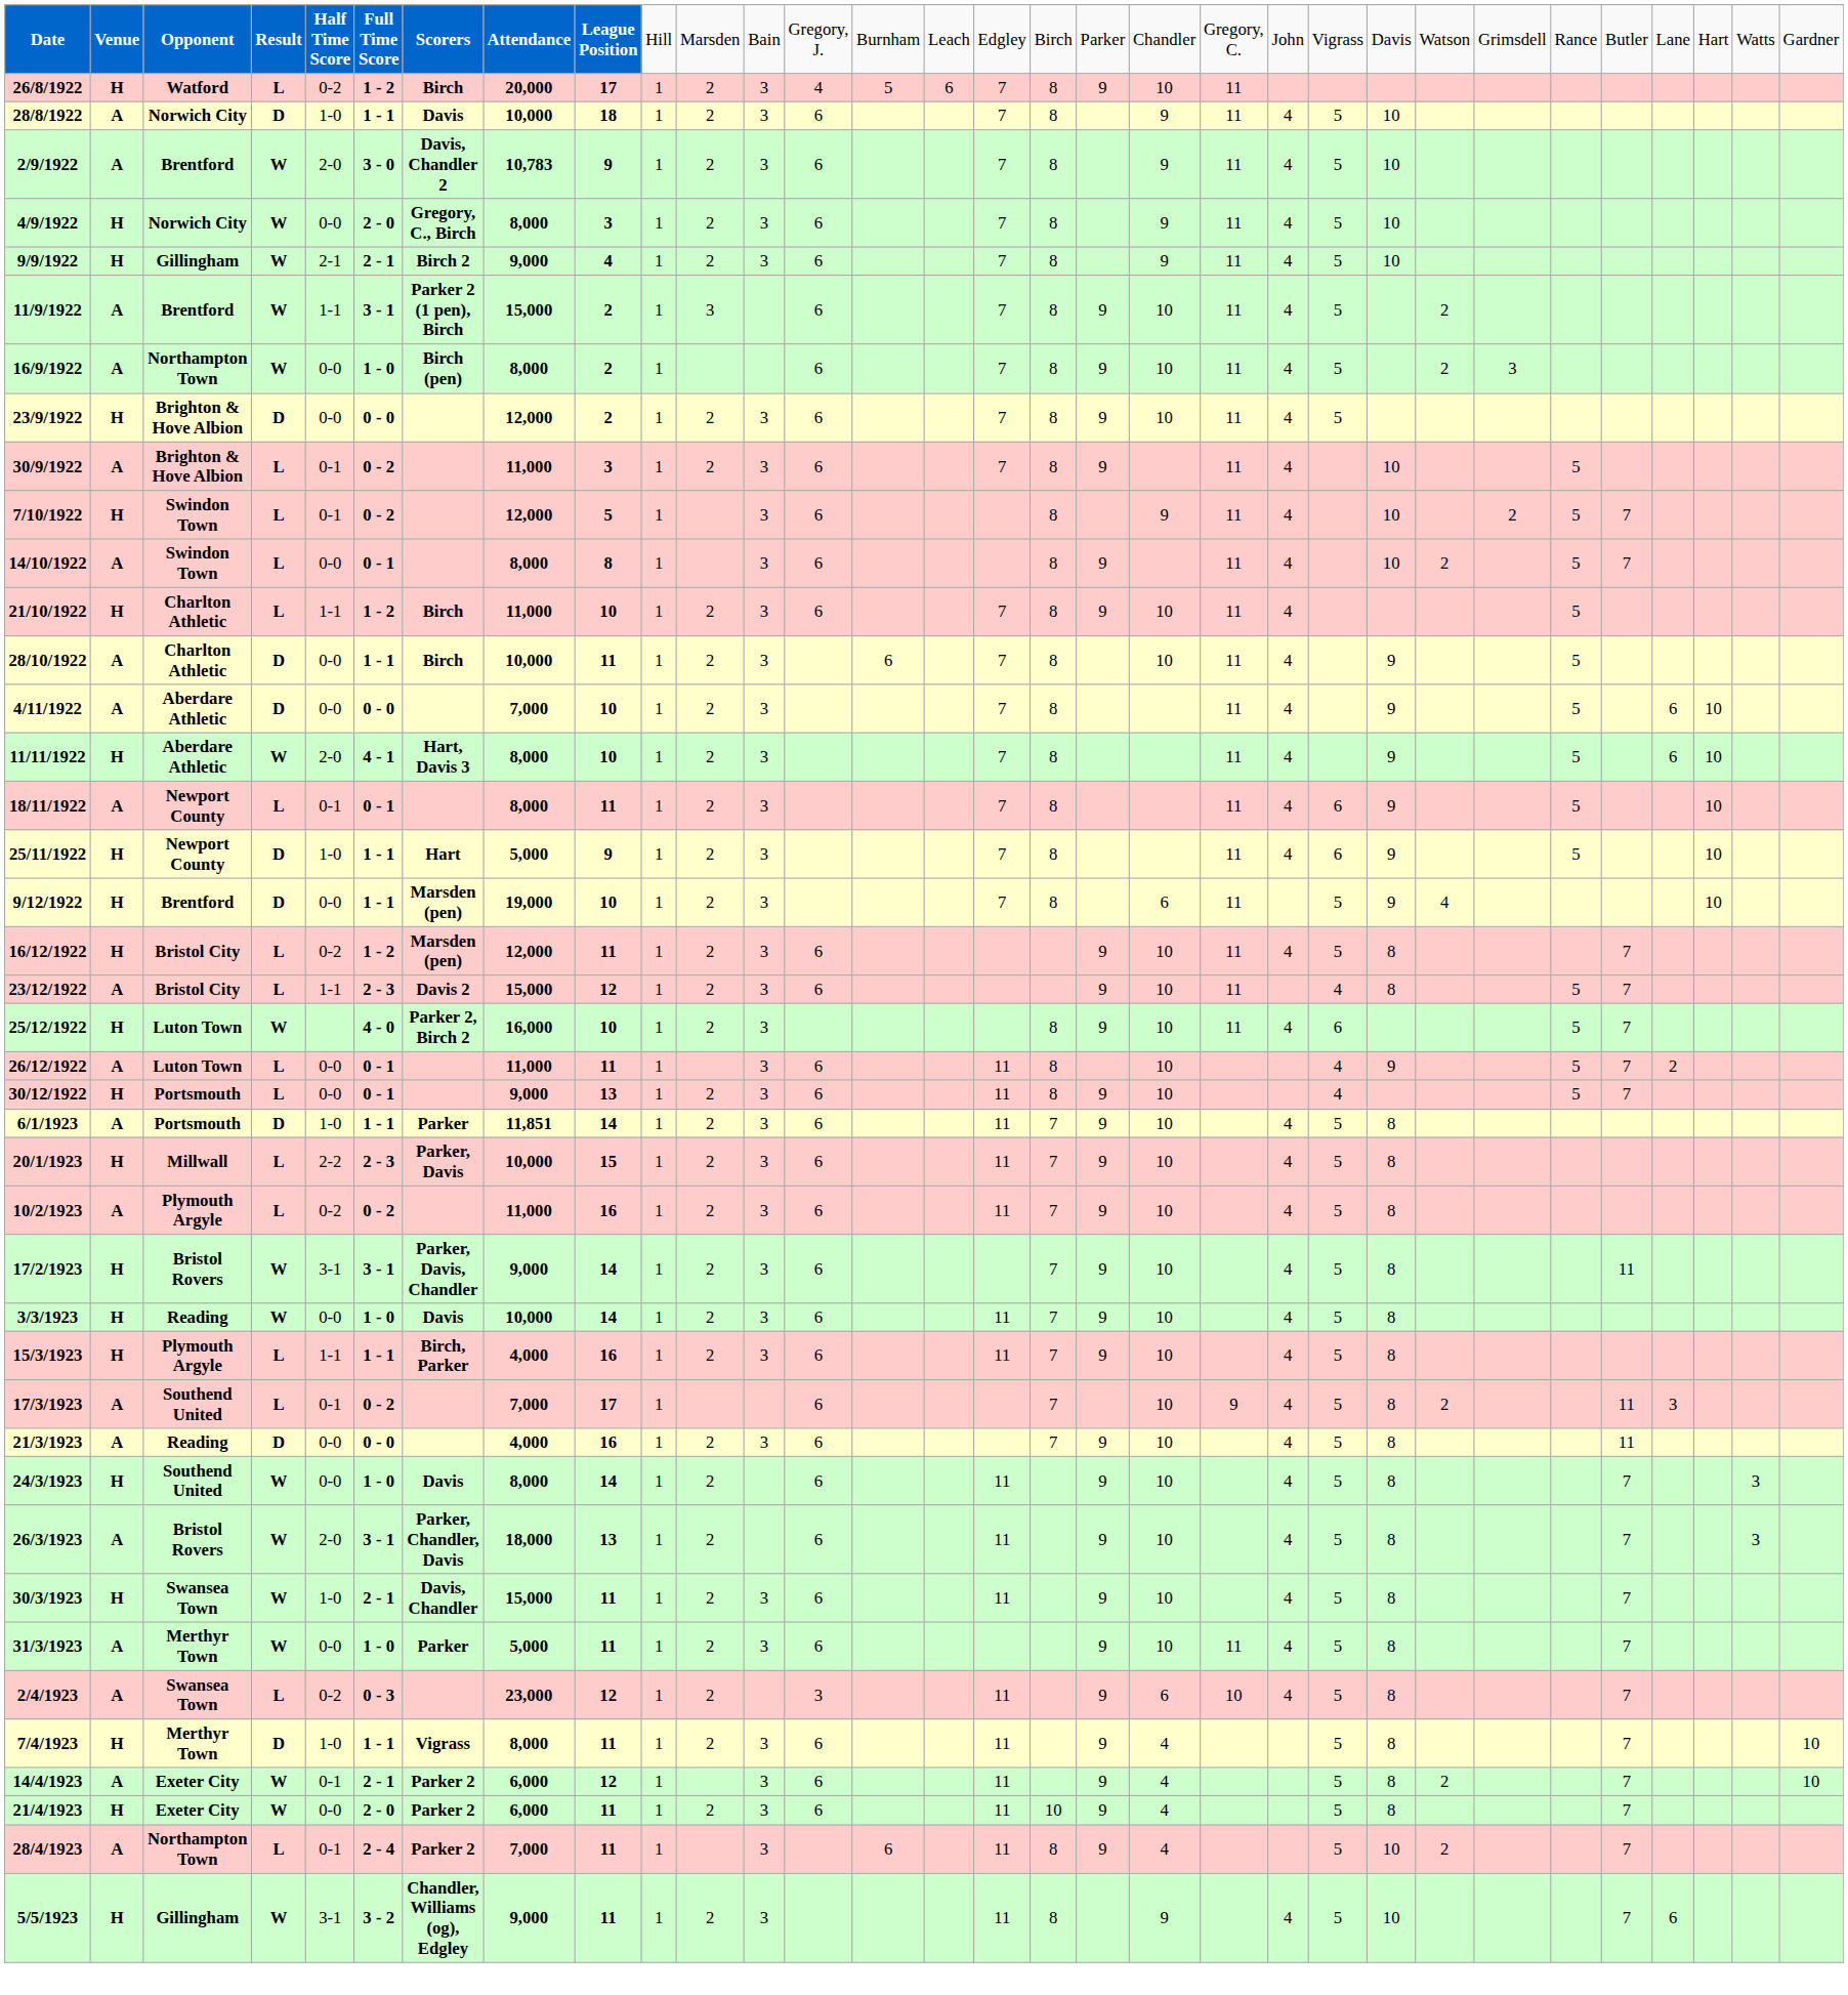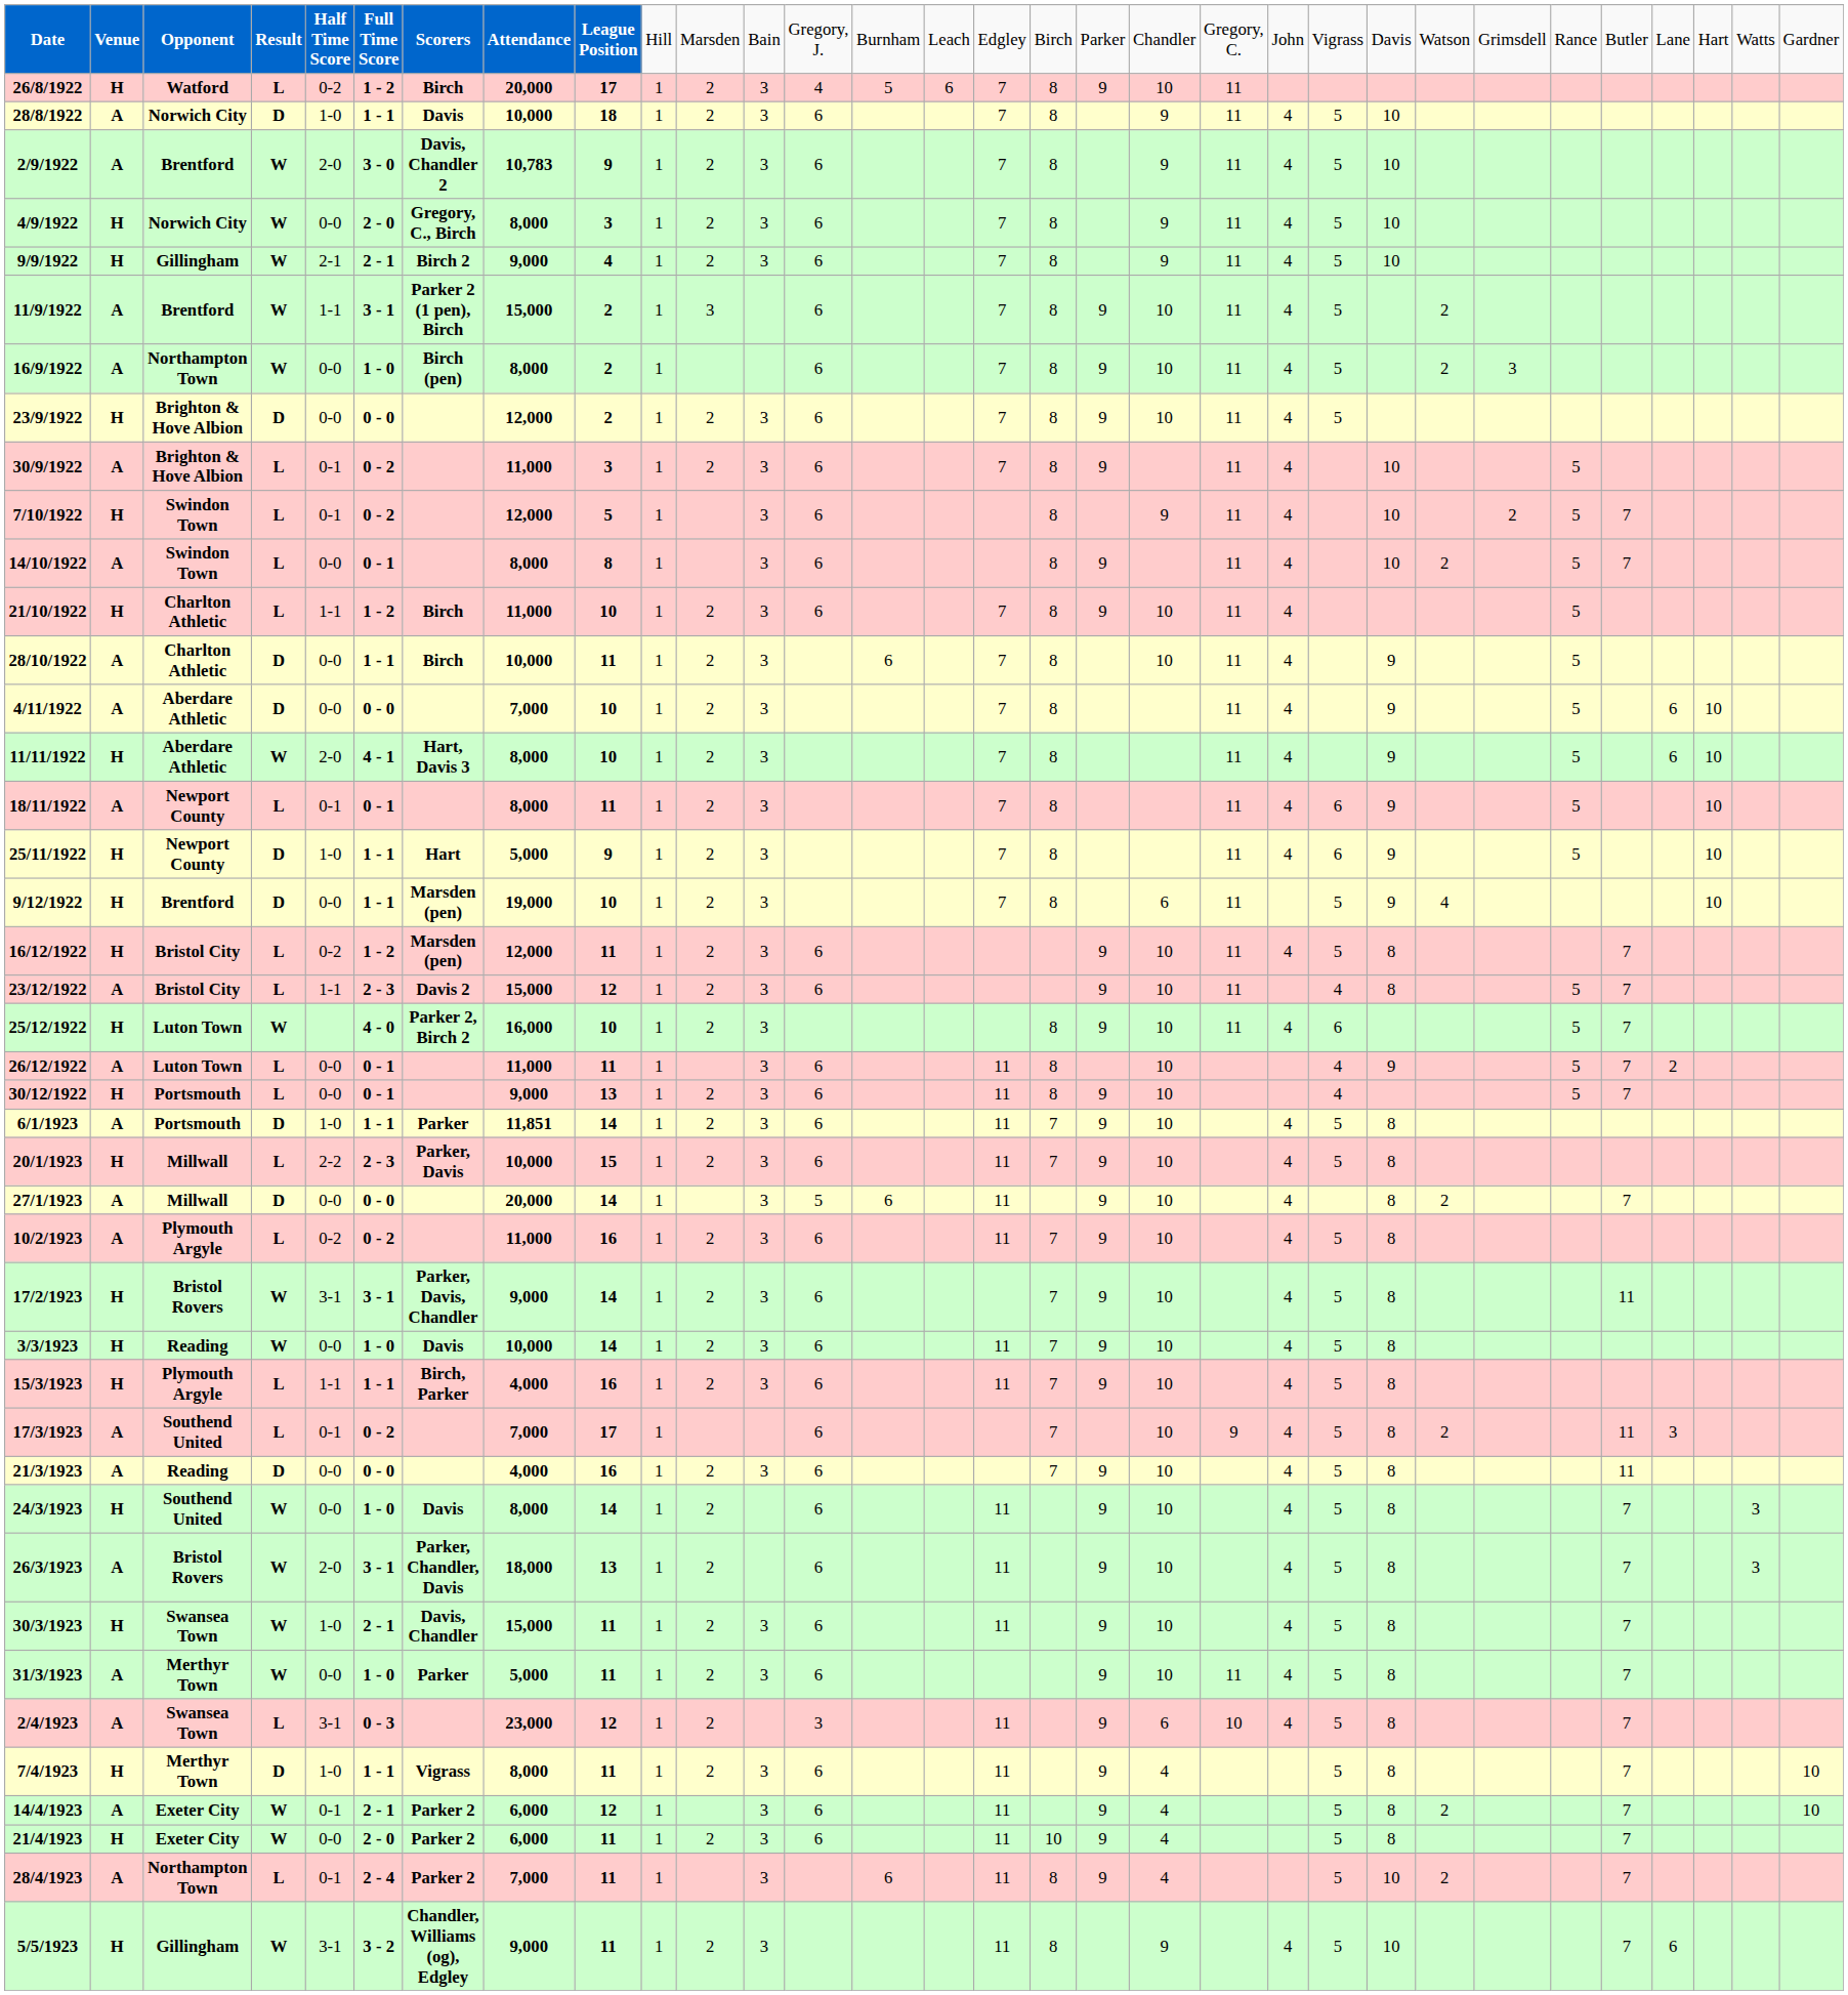+ row: 27/1/1923 | A | Millwall | D | 0-0 | 0 - 0 | 20,000 | 14 | 1 | 3 | 5 | 6 | 11 | 9 | 10 | 4 | 8 | 2 | 7
2/4/1923 | column 5: 0-2 -> 3-1
